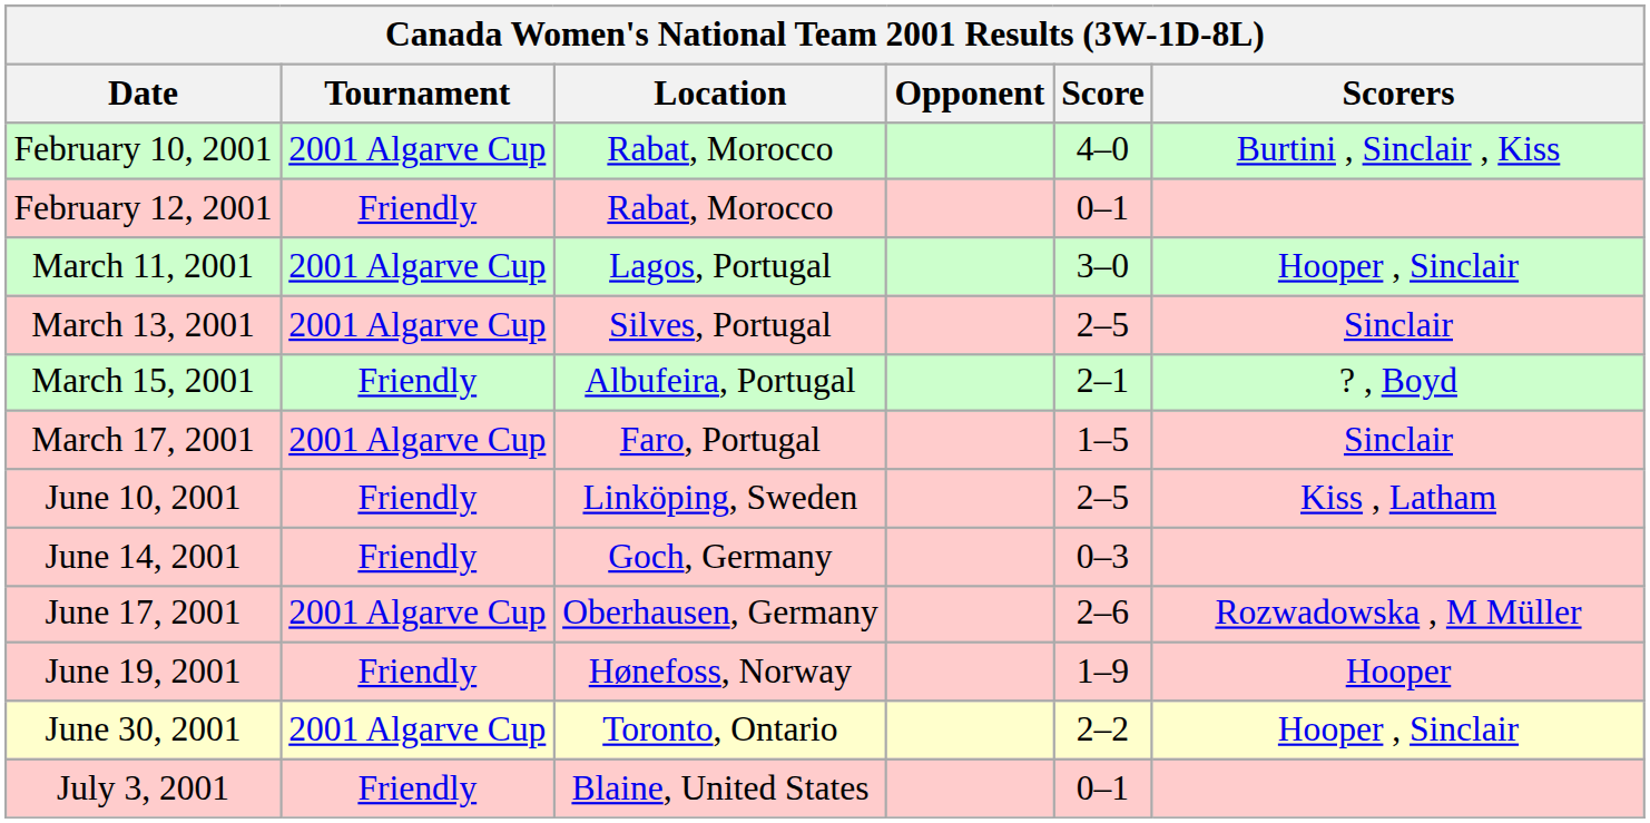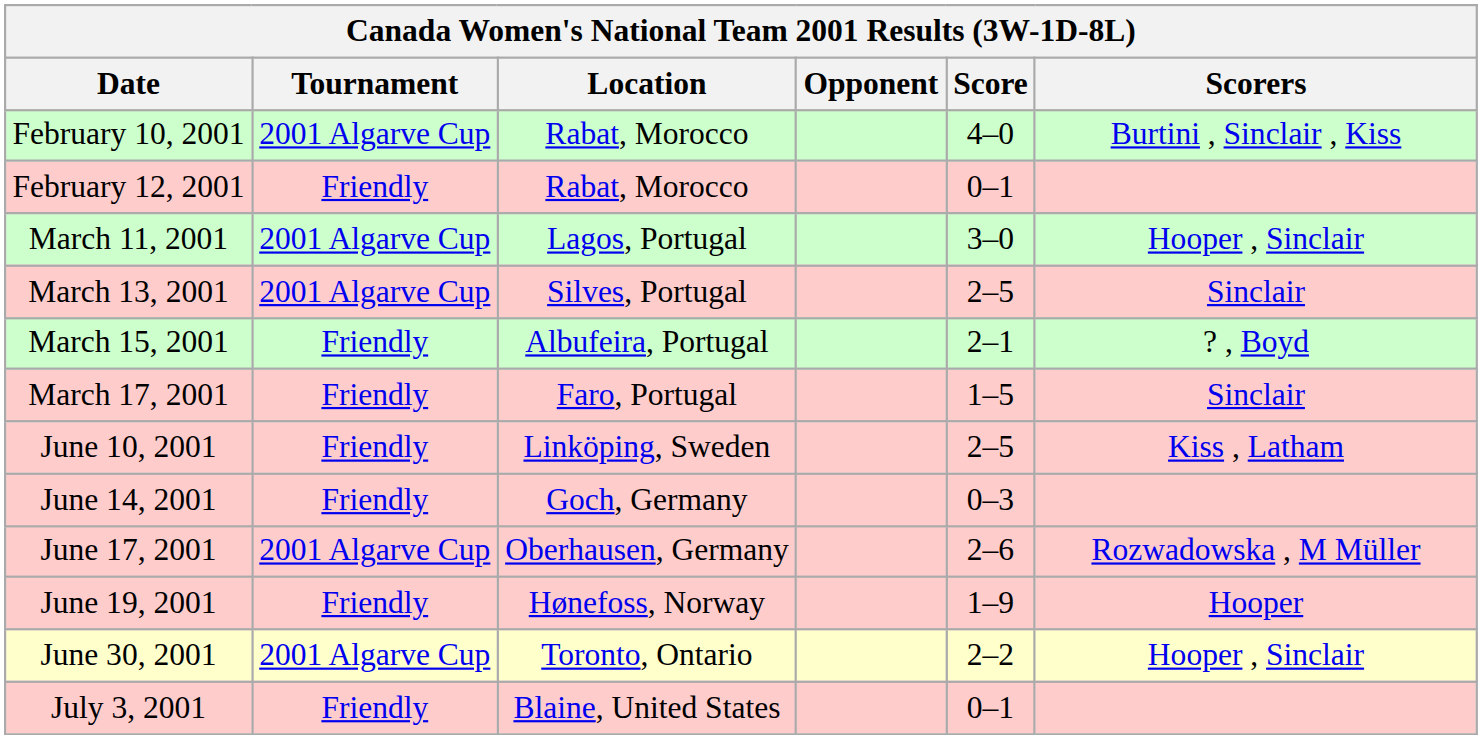March 17, 2001 | Tournament: 2001 Algarve Cup -> Friendly
